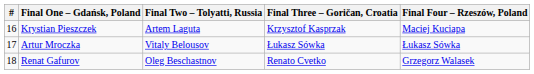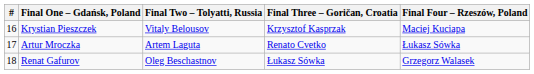Krystian Pieszczek | Final Two – Tolyatti, Russia: Artem Laguta -> Vitaly Belousov
Artur Mroczka | Final Two – Tolyatti, Russia: Vitaly Belousov -> Artem Laguta
Artur Mroczka | Final Three – Goričan, Croatia: Łukasz Sówka -> Renato Cvetko
Renat Gafurov | Final Three – Goričan, Croatia: Renato Cvetko -> Łukasz Sówka
